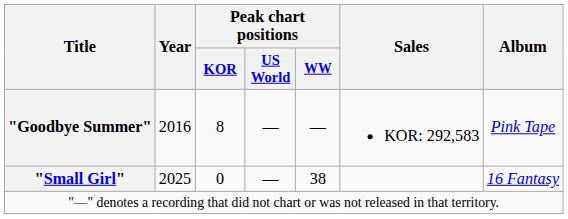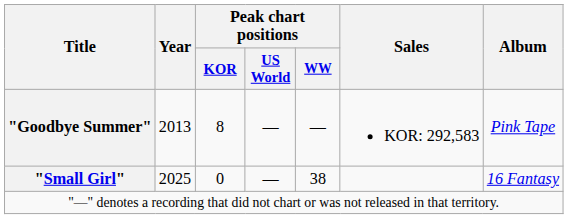"Goodbye Summer" | Year: 2016 -> 2013
